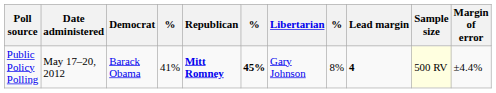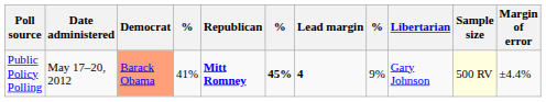columns swapped: Libertarian <-> Lead margin
Public Policy Polling | Democrat: no background -> lightsalmon background
Public Policy Polling | column 8: 8% -> 9%
